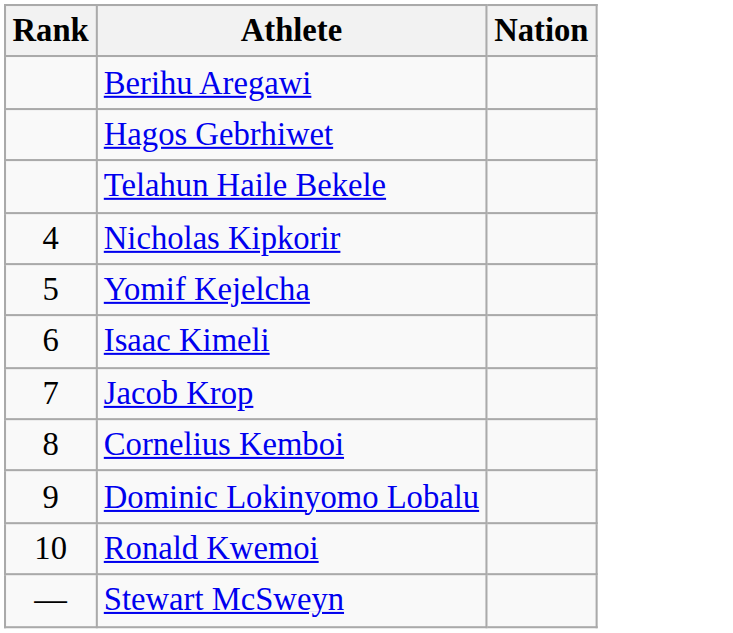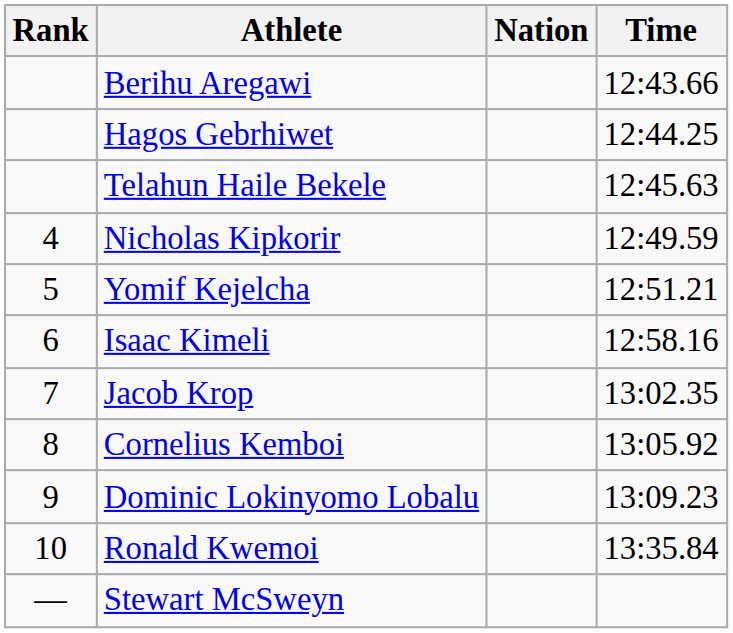+ column: Time | 12:43.66 | 12:44.25 | 12:45.63 | 12:49.59 | 12:51.21 | 12:58.16 | 13:02.35 | 13:05.92 | 13:09.23 | 13:35.84
